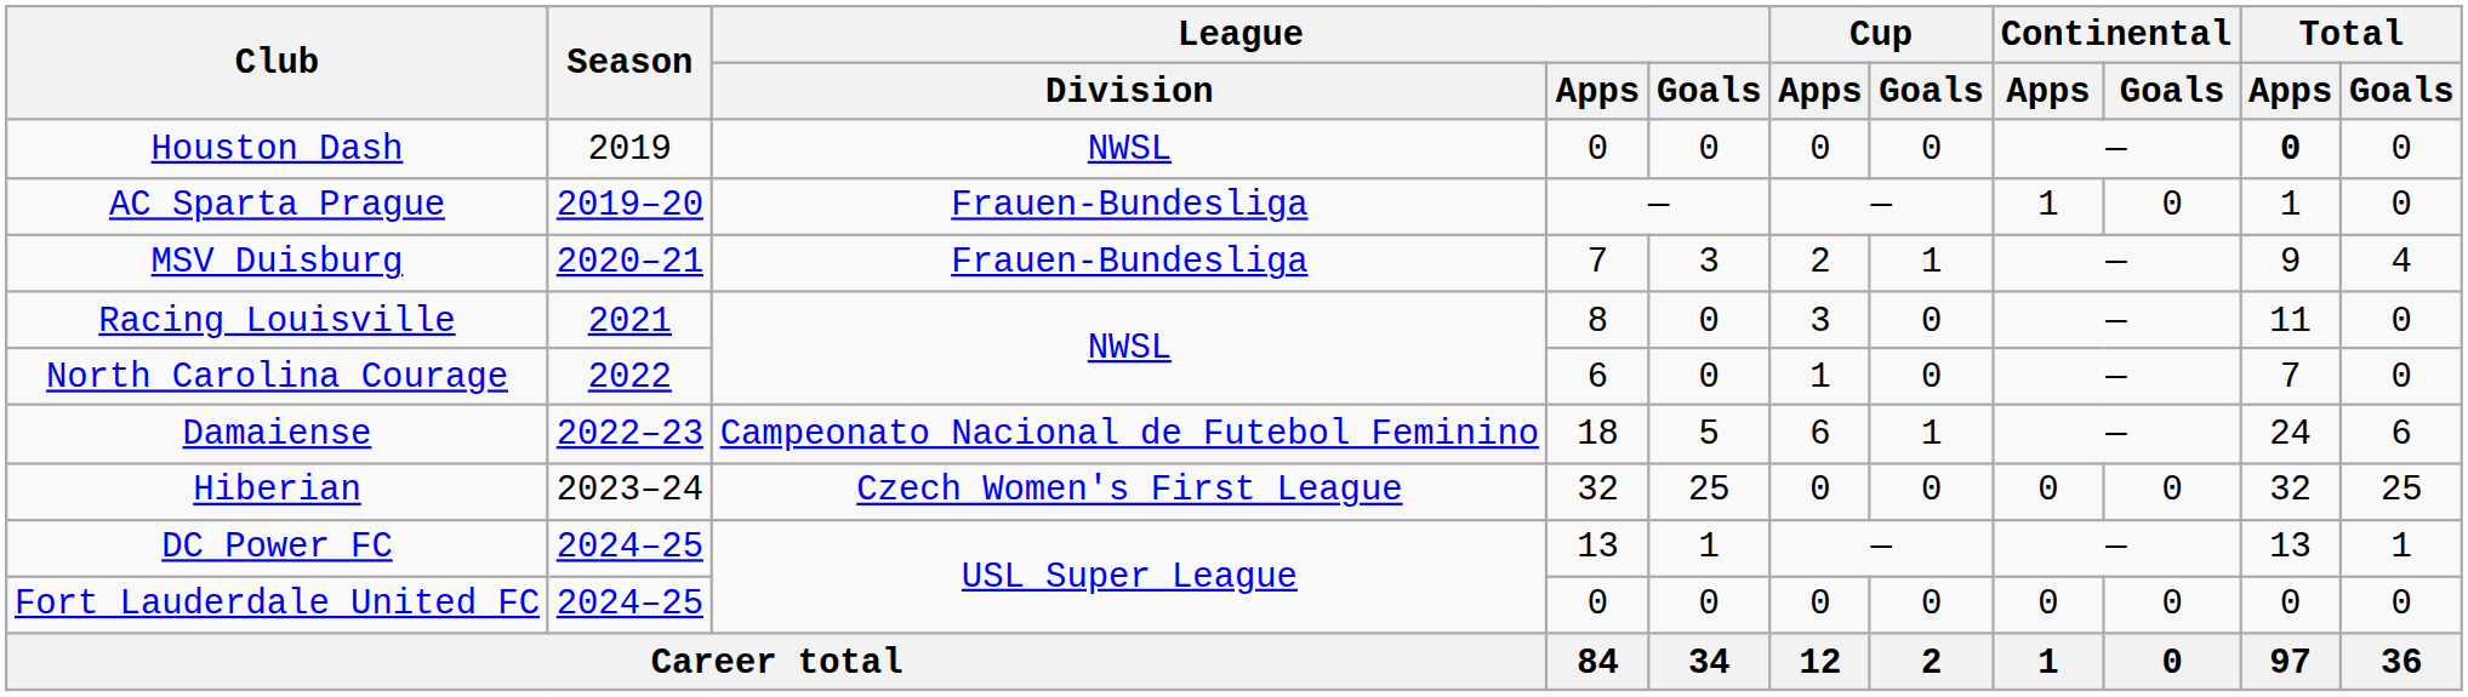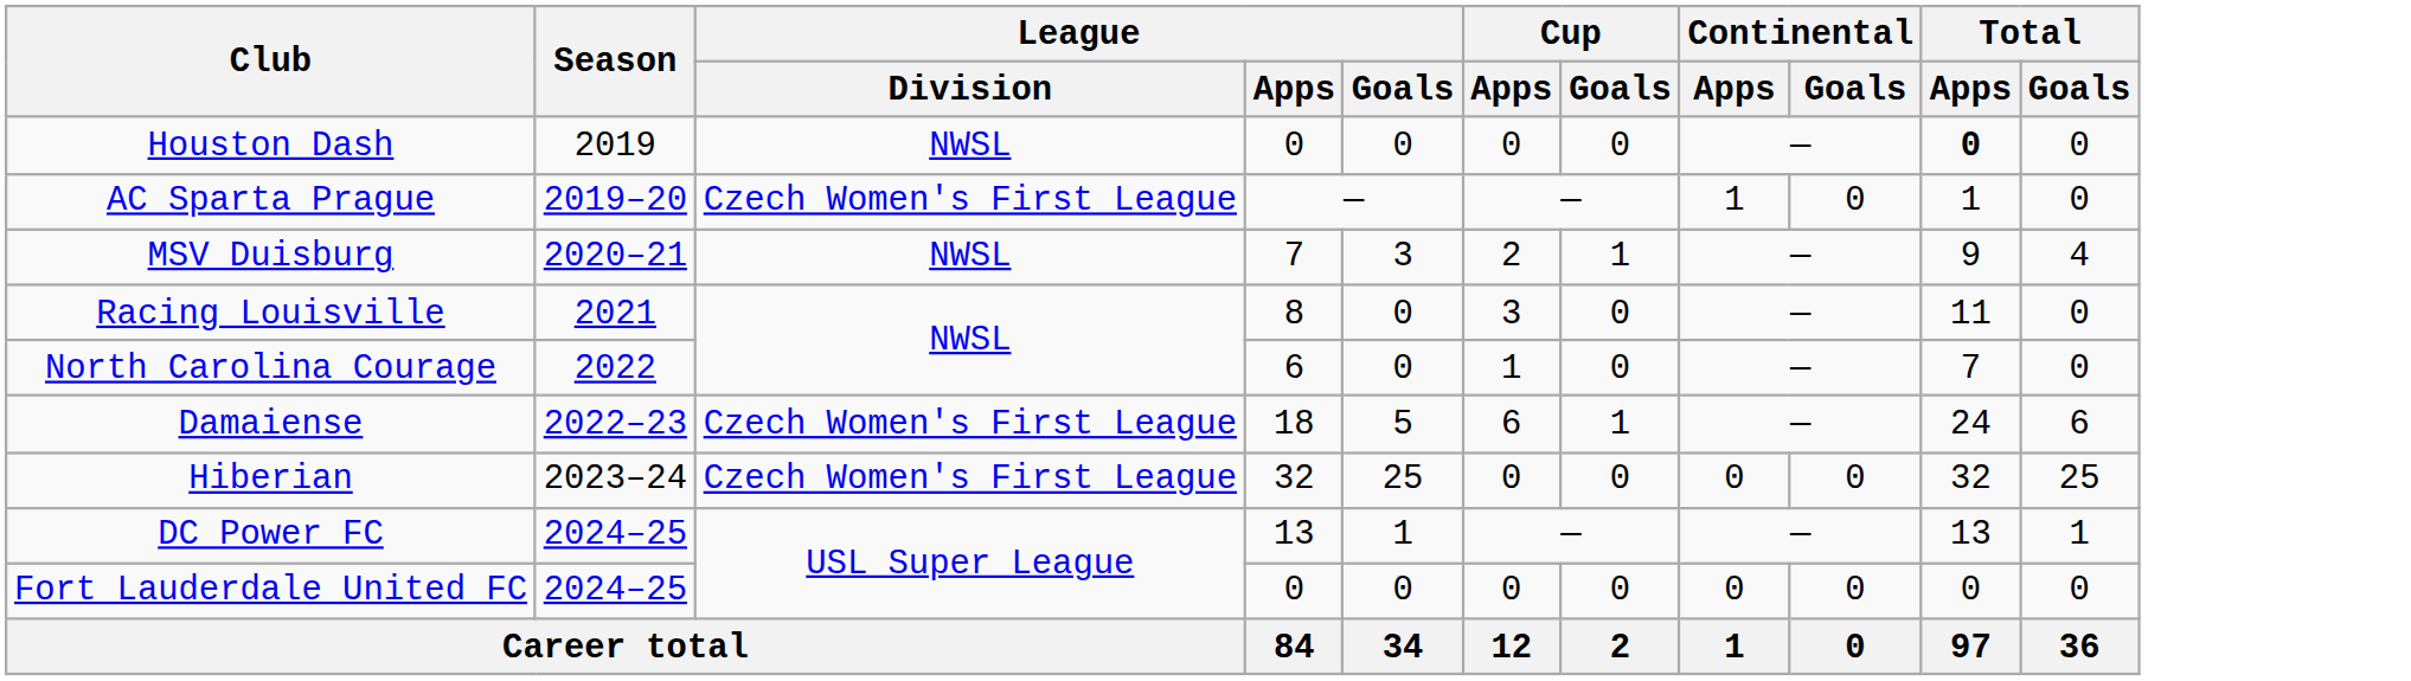AC Sparta Prague | League / Division: Frauen-Bundesliga -> Czech Women's First League
MSV Duisburg | League / Division: Frauen-Bundesliga -> NWSL
Damaiense | League / Division: Campeonato Nacional de Futebol Feminino -> Czech Women's First League
